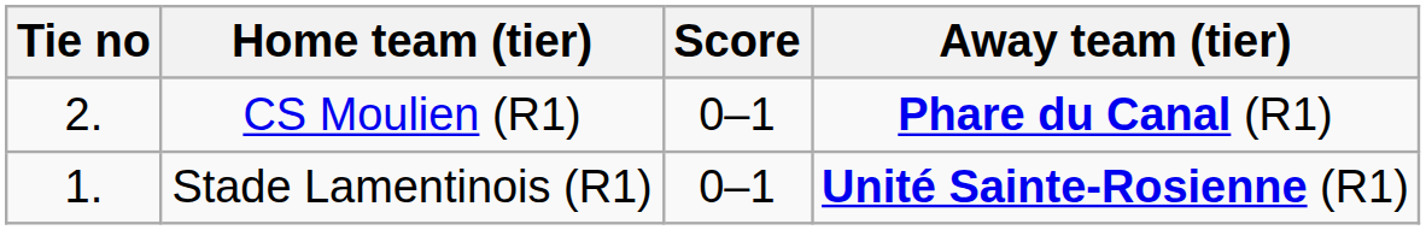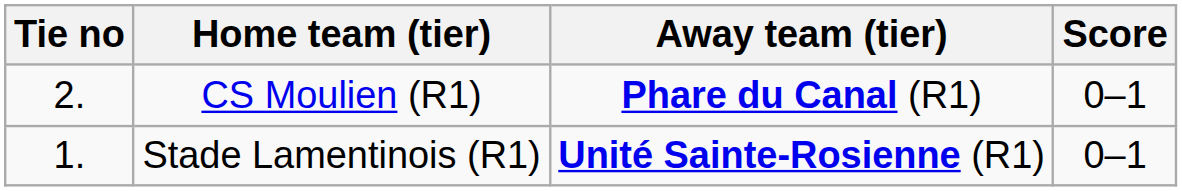columns swapped: Score <-> Away team (tier)
